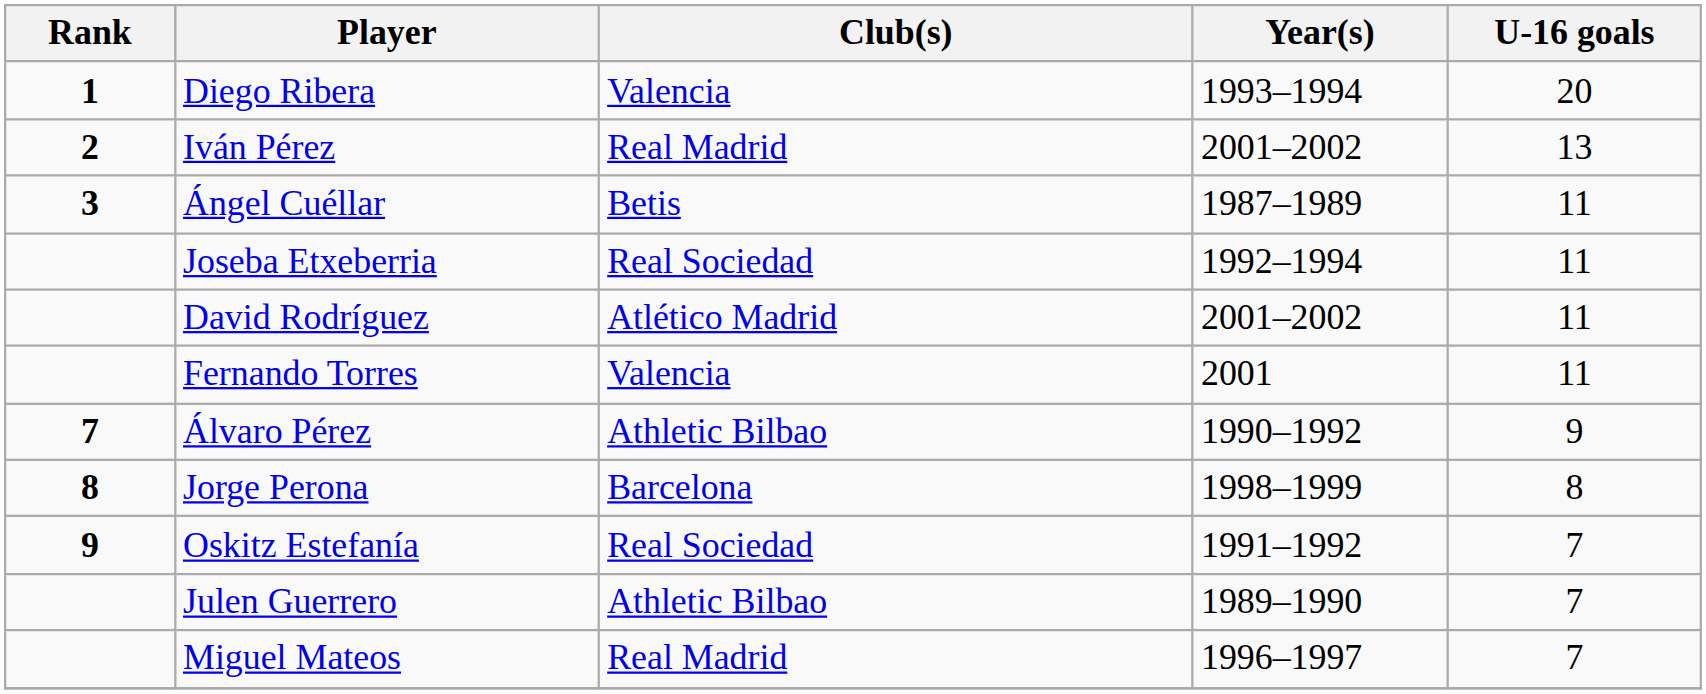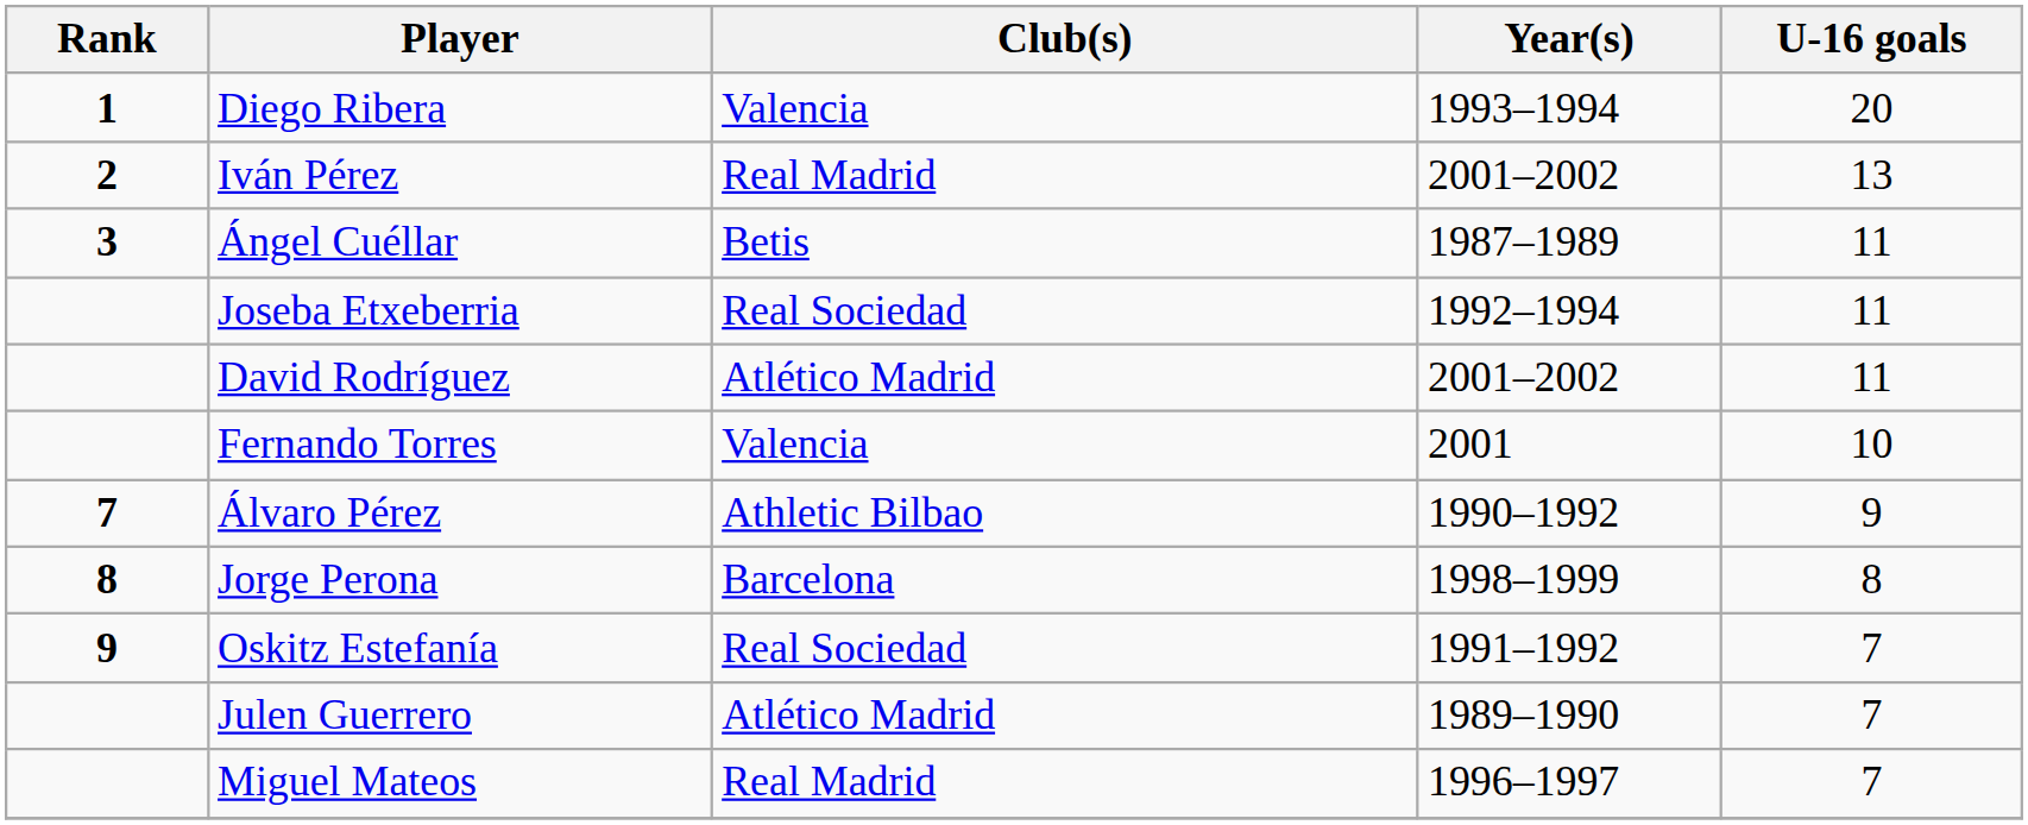Fernando Torres | U-16 goals: 11 -> 10
Julen Guerrero | Club(s): Athletic Bilbao -> Atlético Madrid
